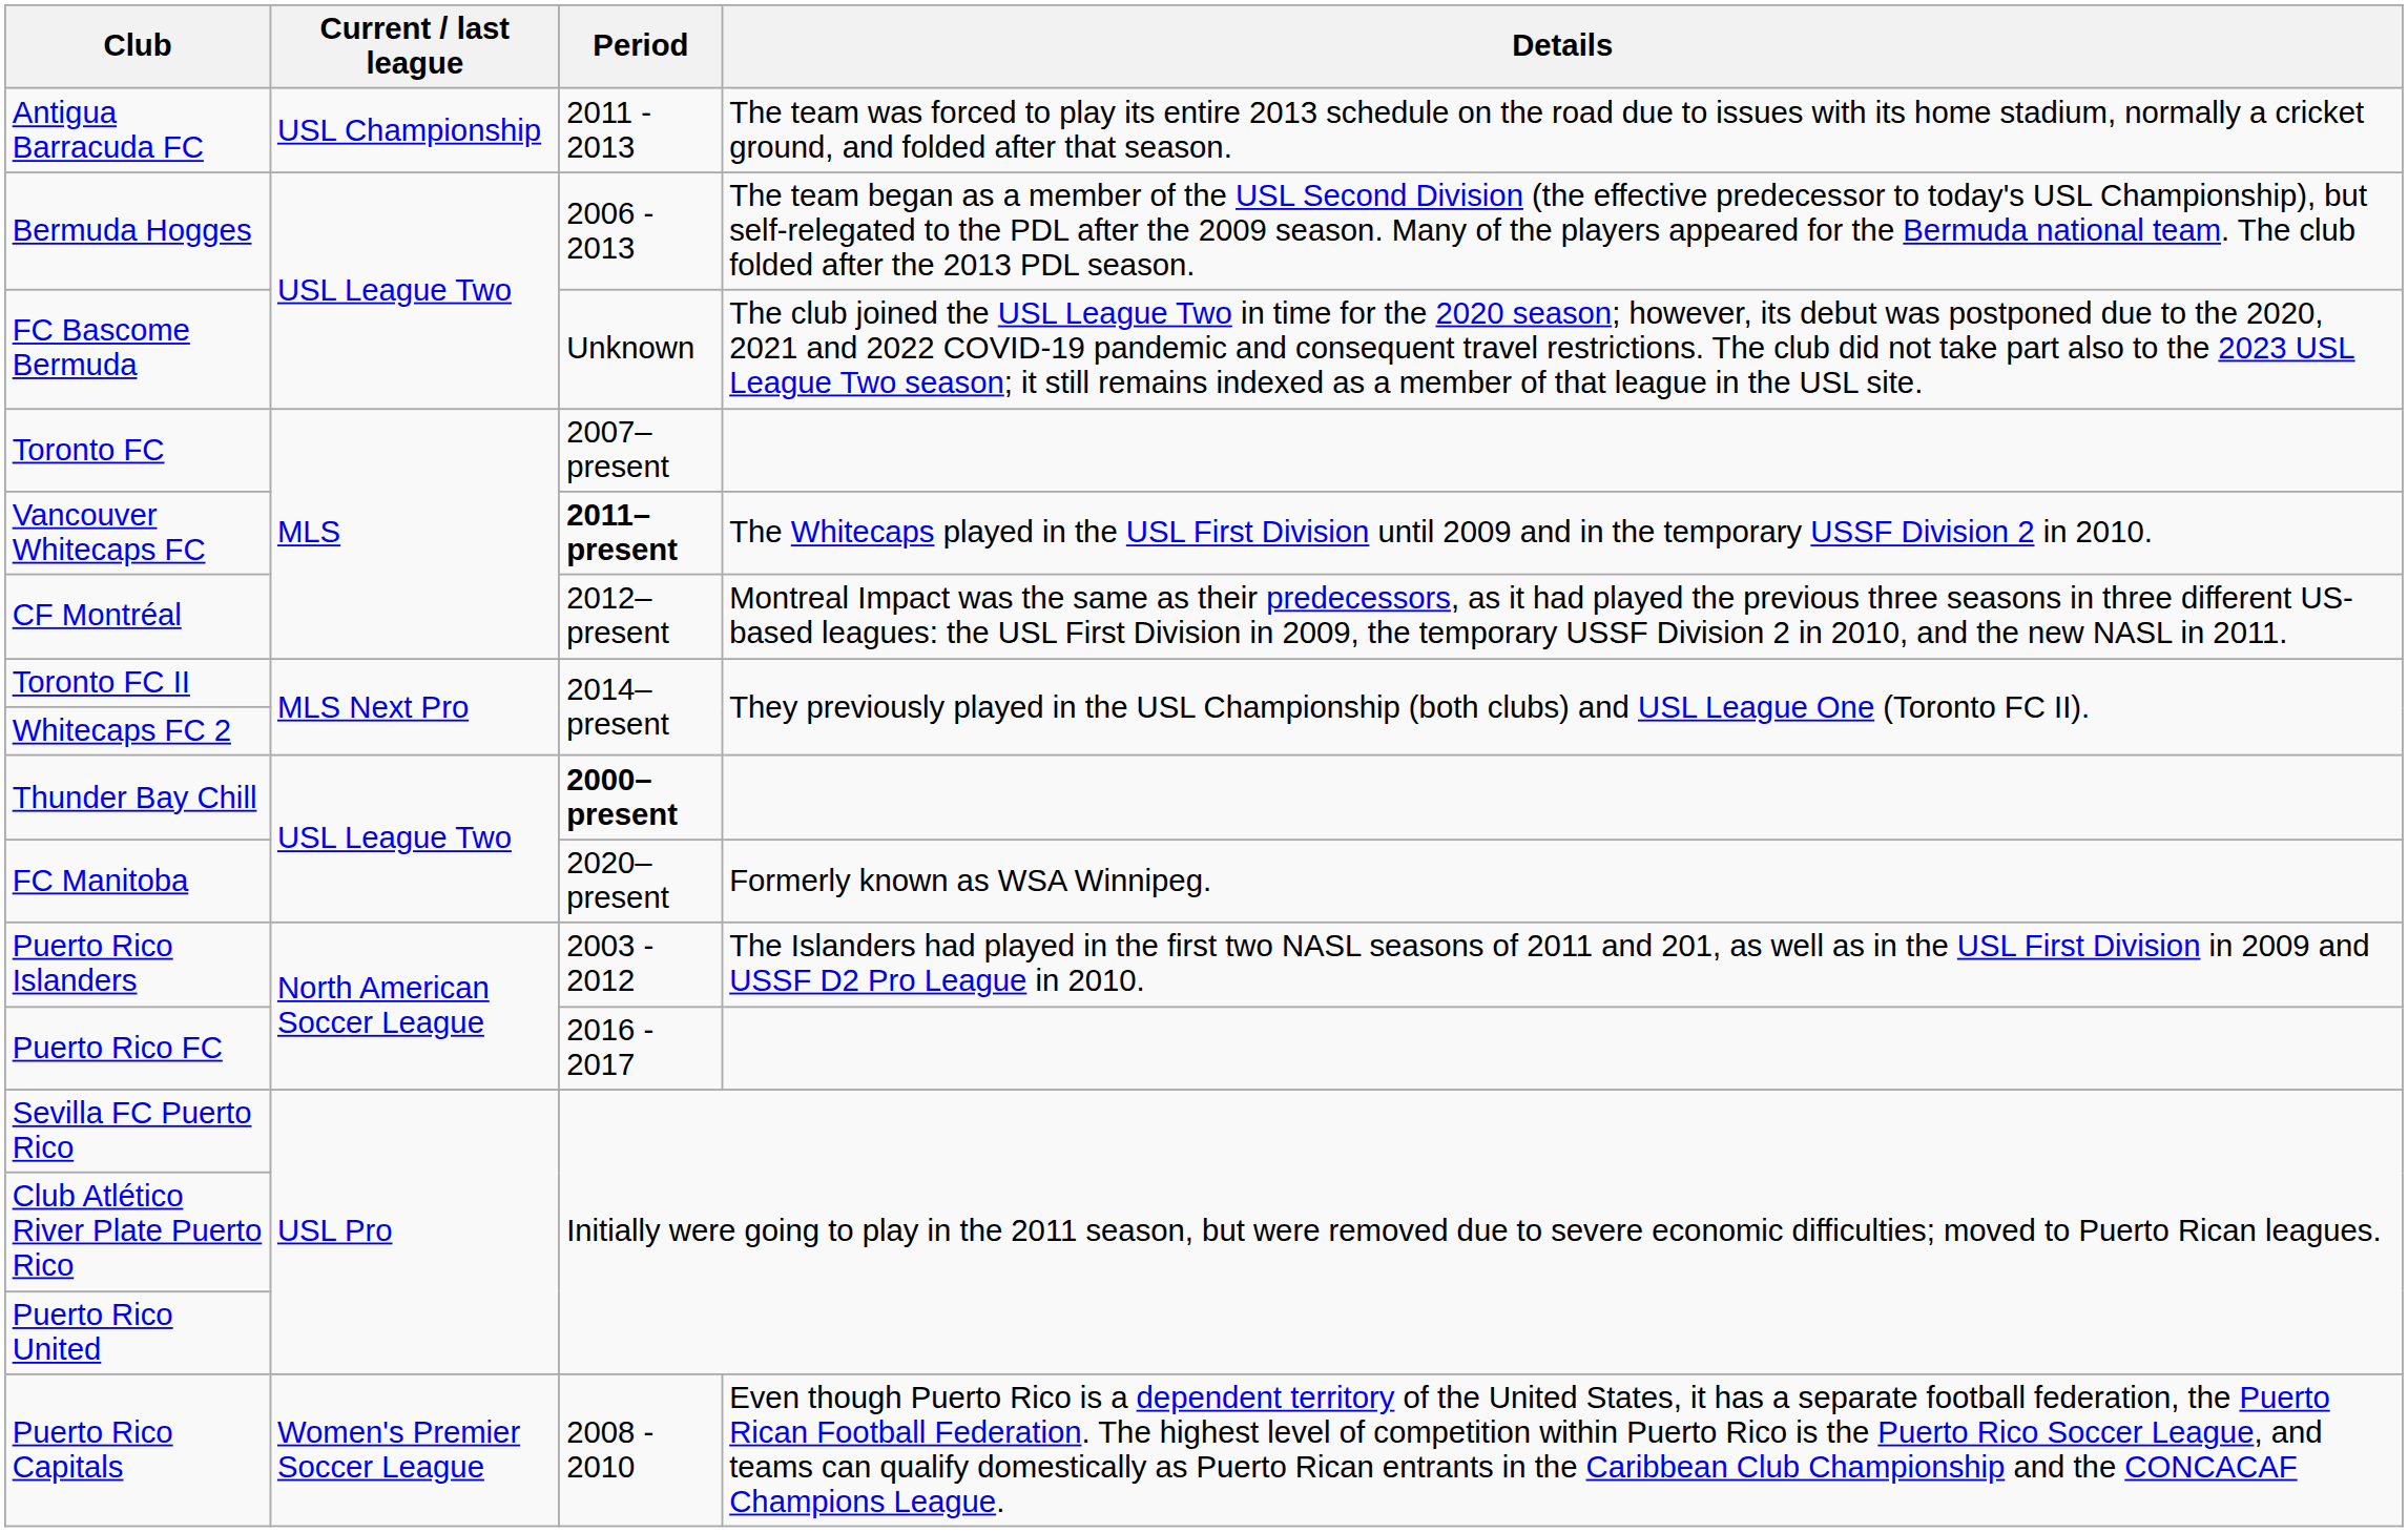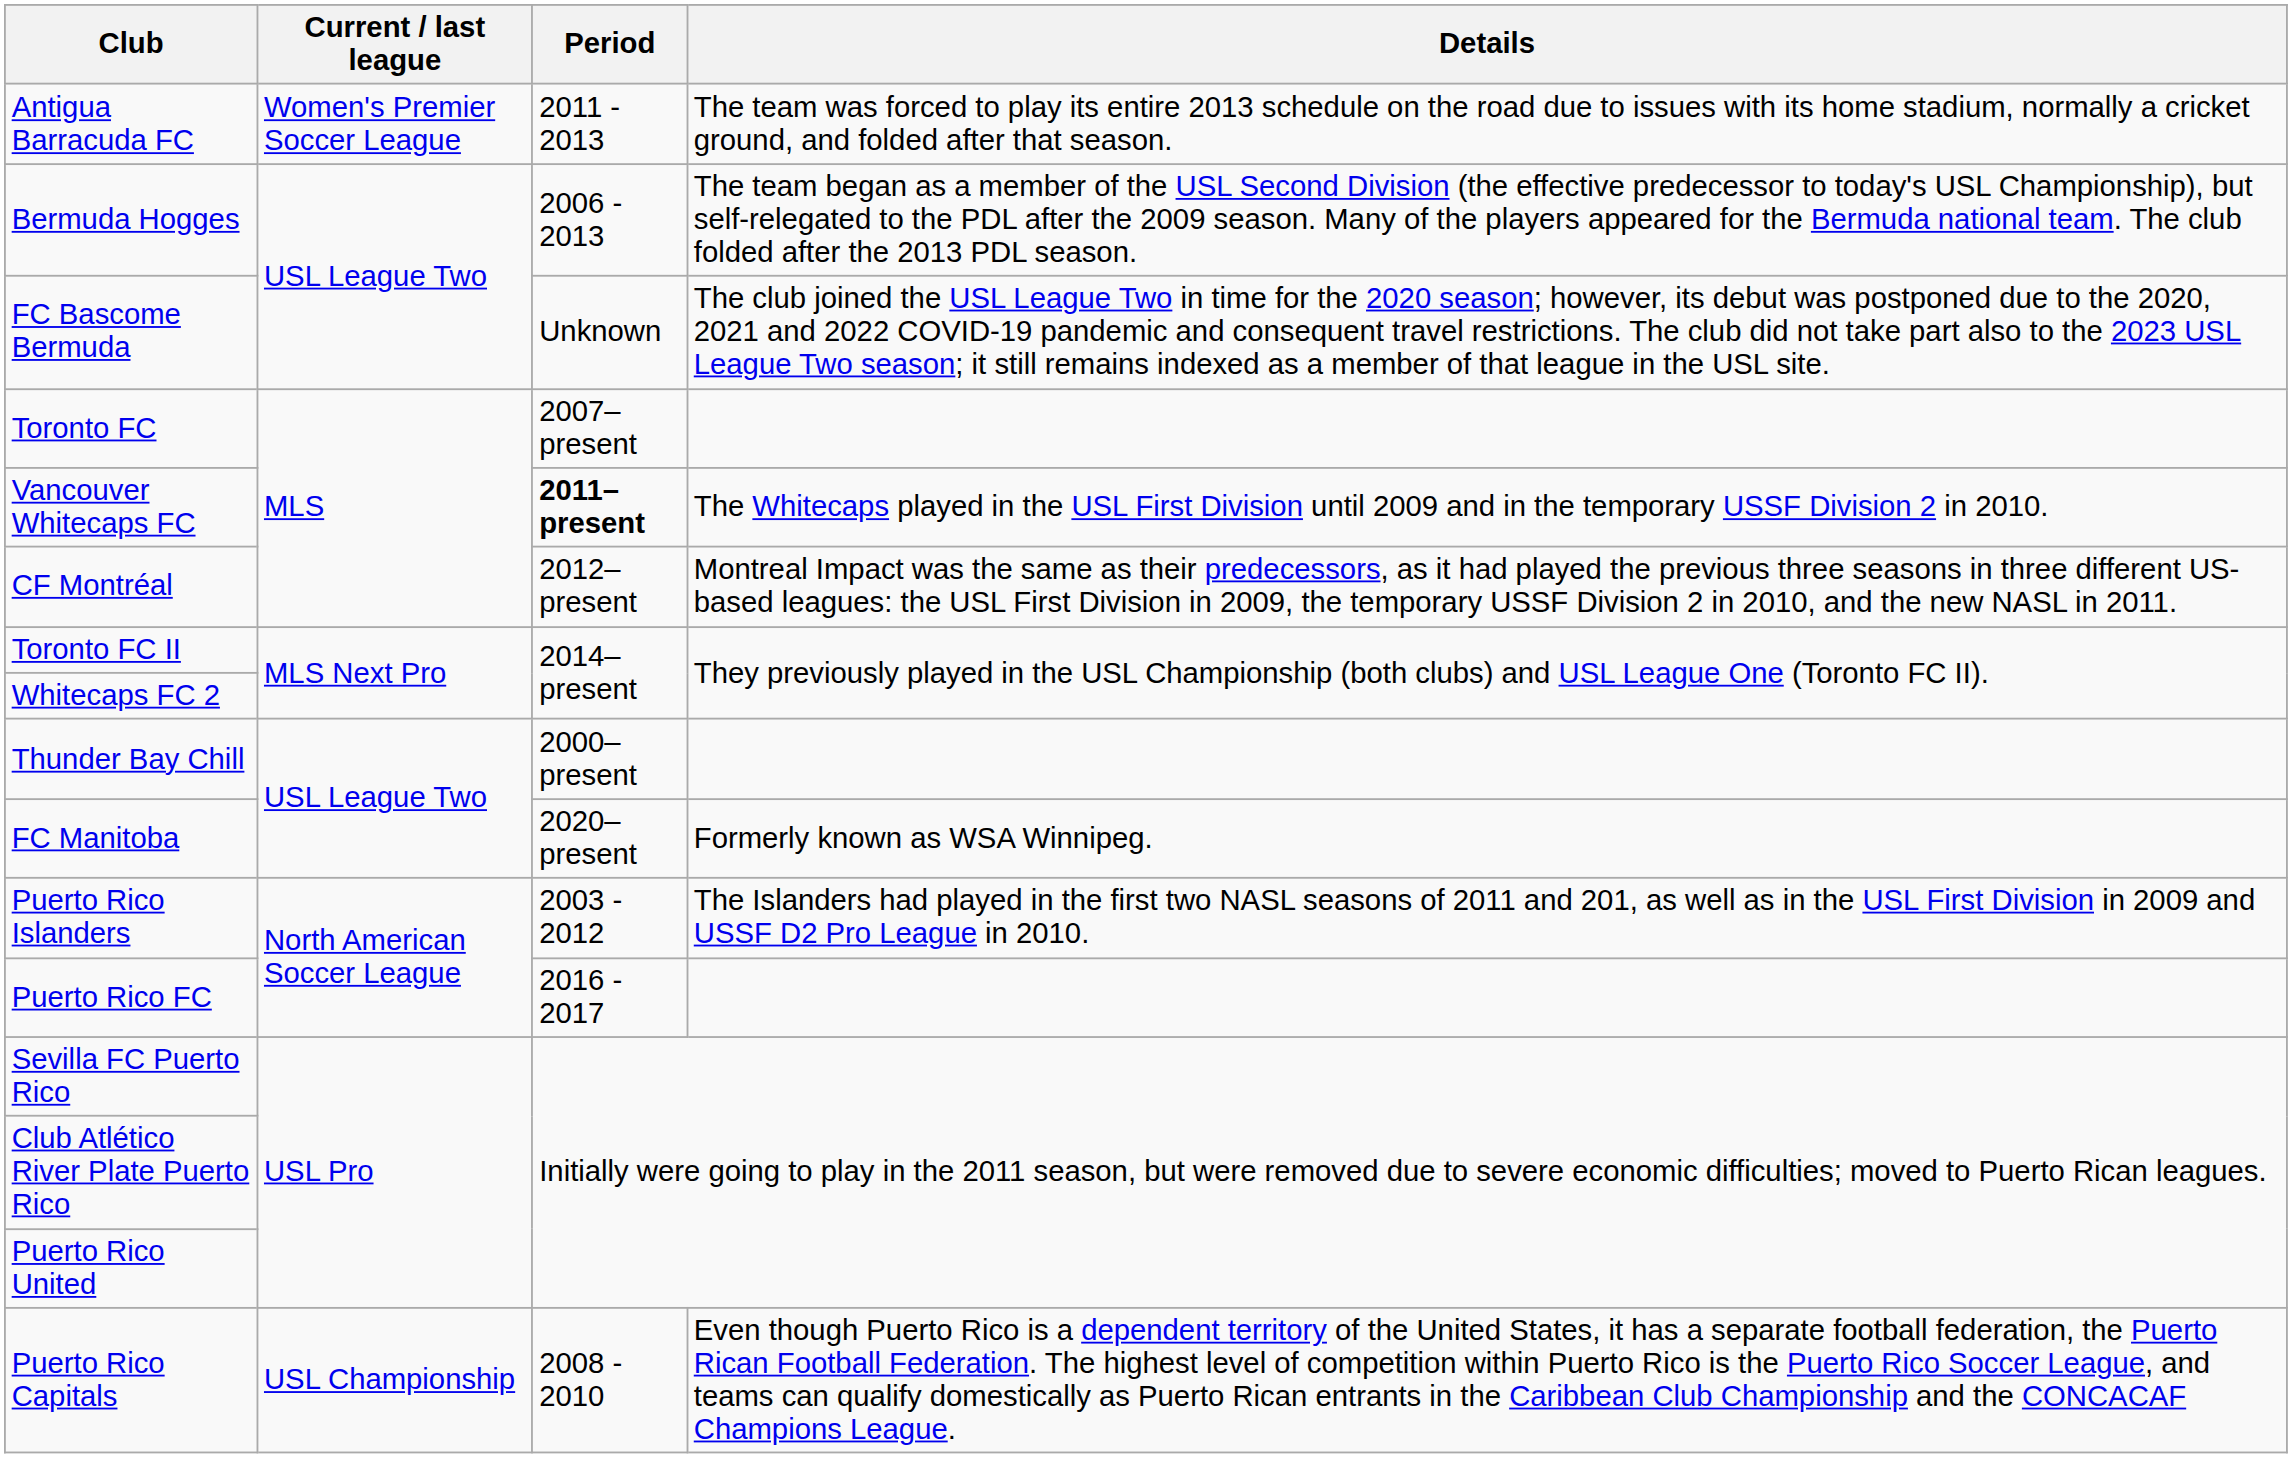Antigua Barracuda FC | Current / last league: USL Championship -> Women's Premier Soccer League
Thunder Bay Chill | Period: bold -> normal
Puerto Rico Capitals | Current / last league: Women's Premier Soccer League -> USL Championship
